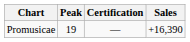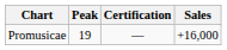Promusicae | Sales: +16,390 -> +16,000
